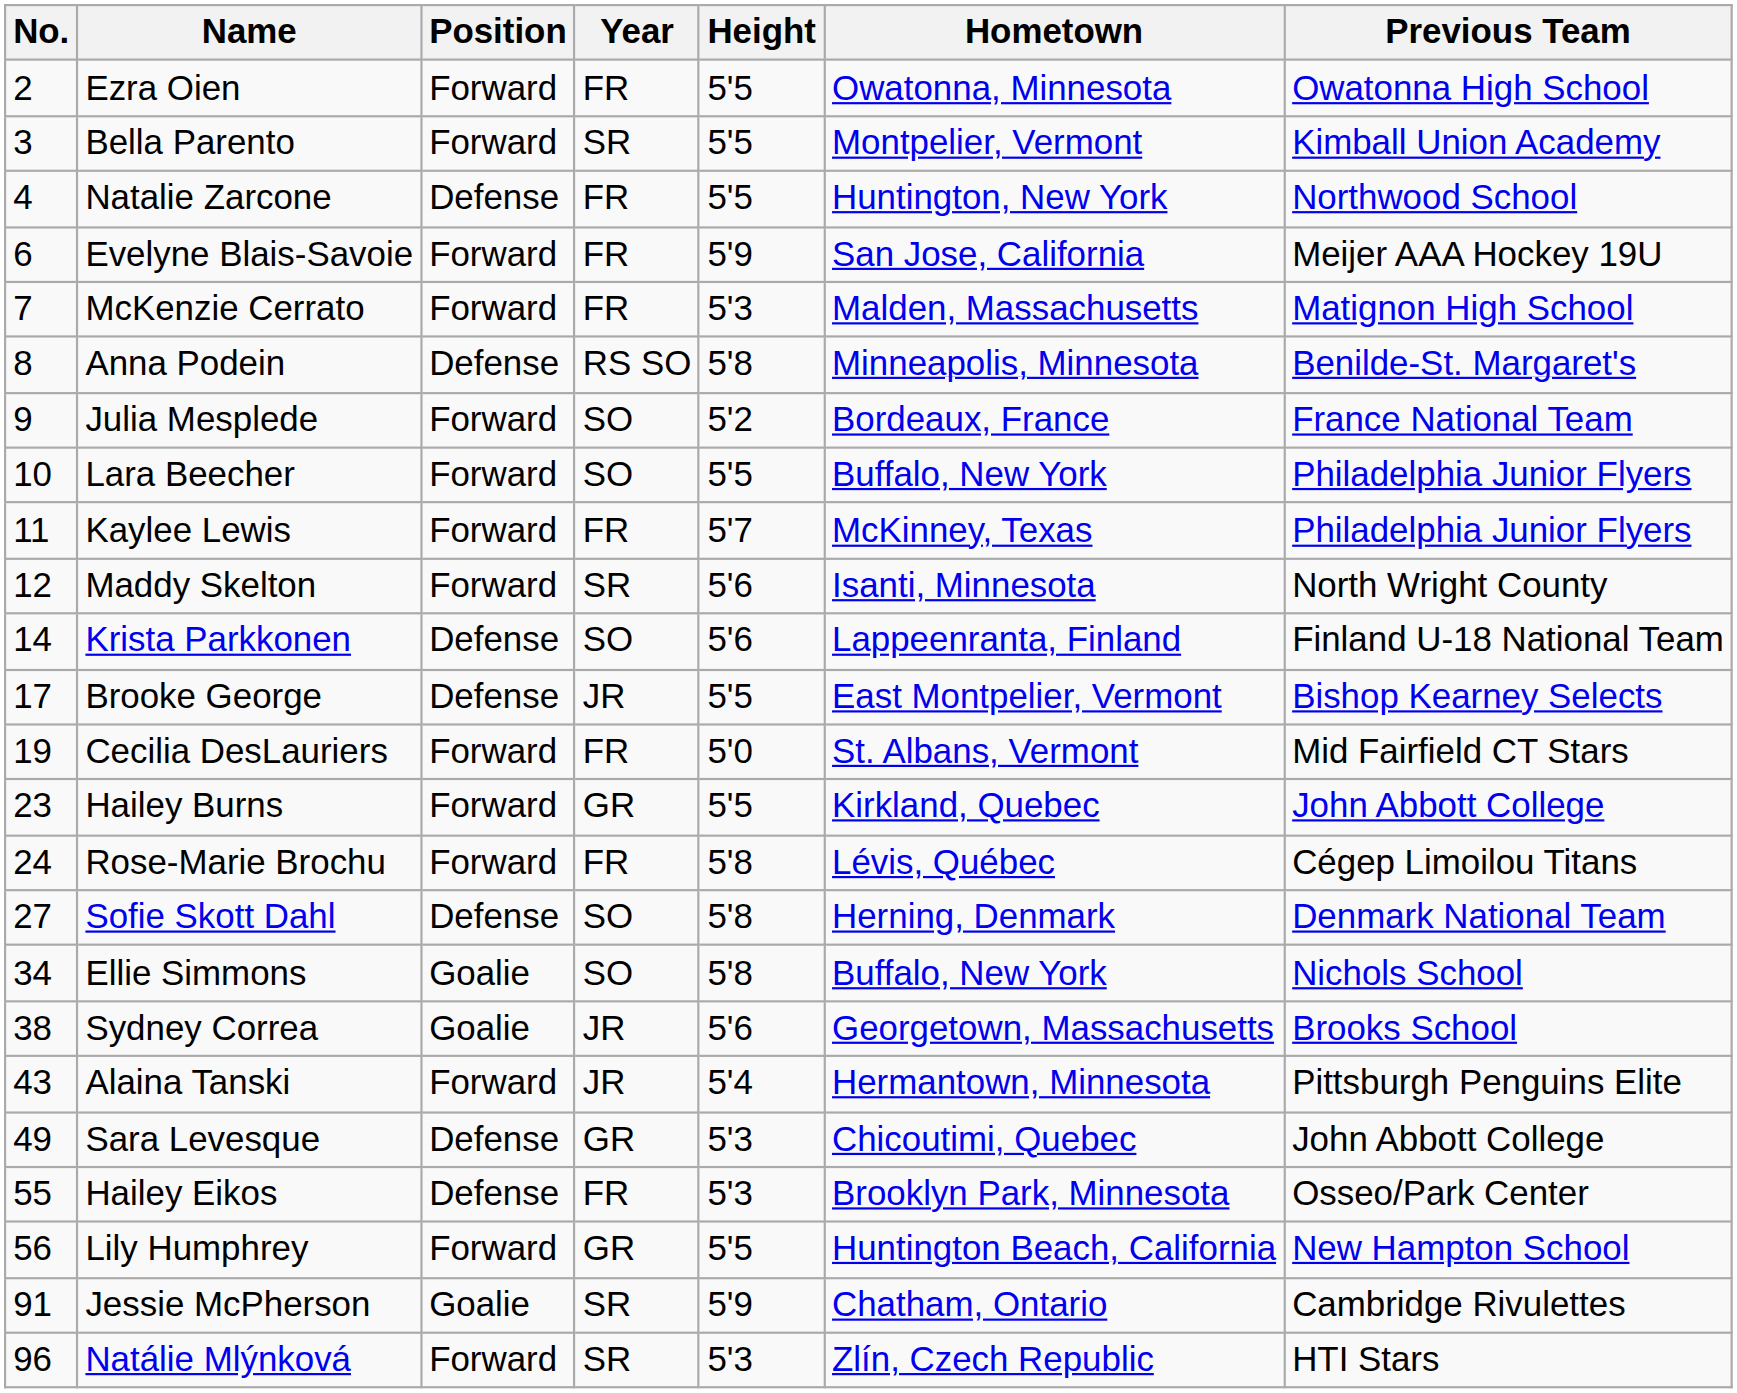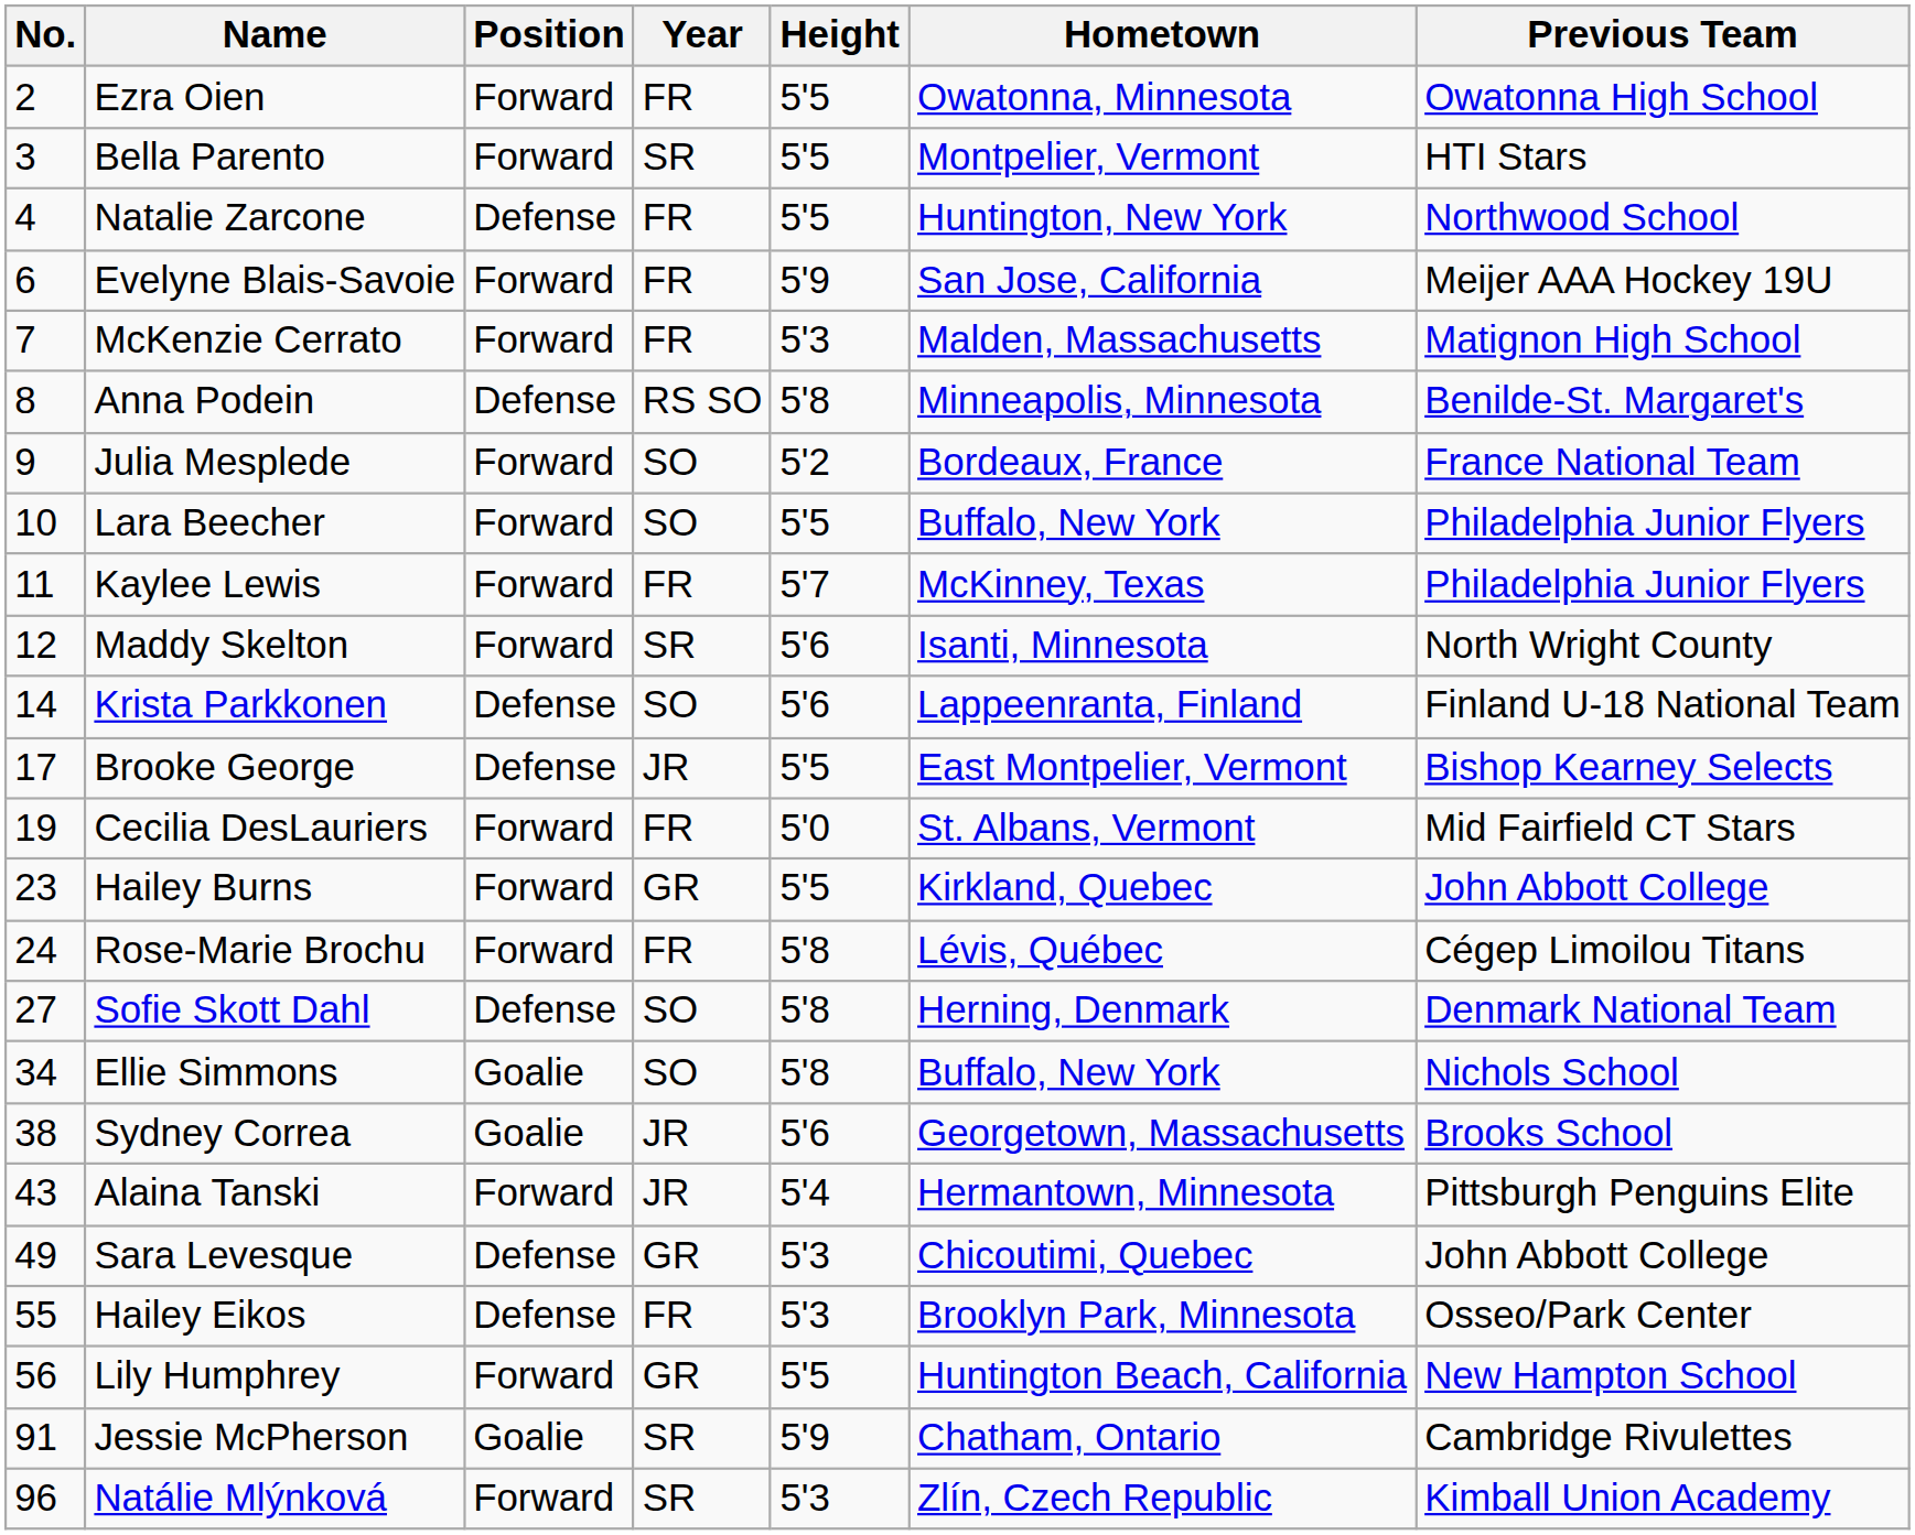Bella Parento | Previous Team: Kimball Union Academy -> HTI Stars
Natálie Mlýnková | Previous Team: HTI Stars -> Kimball Union Academy
